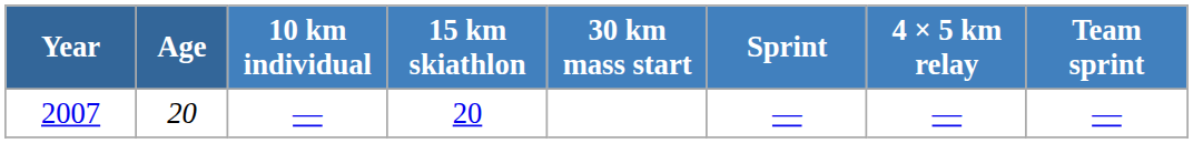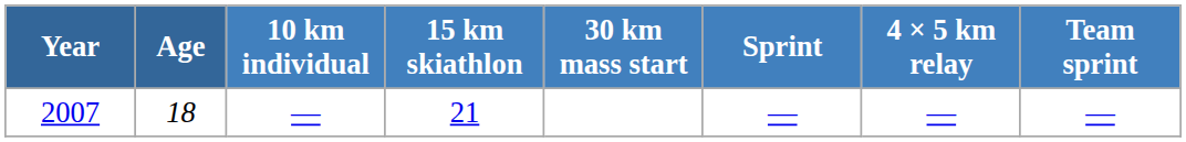2007 | Age: 20 -> 18
2007 | 15 km skiathlon: 20 -> 21
